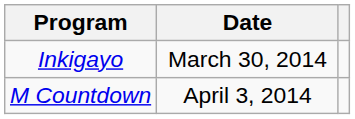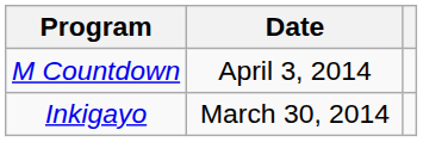rows swapped: Inkigayo <-> M Countdown
